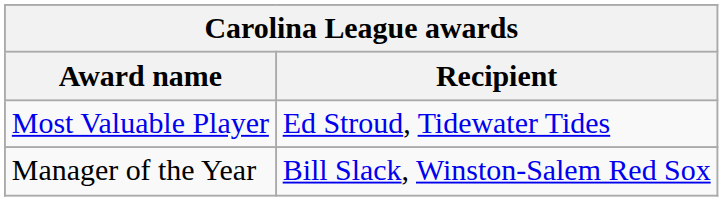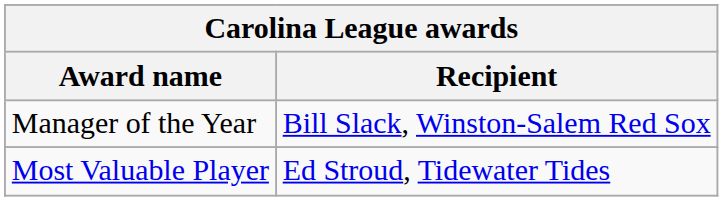rows swapped: Most Valuable Player <-> Manager of the Year
